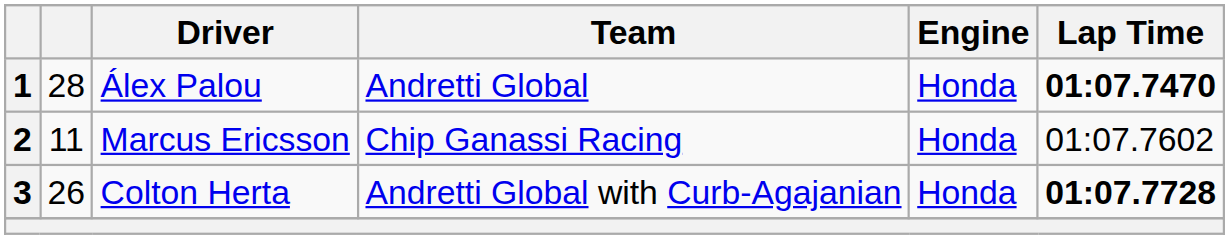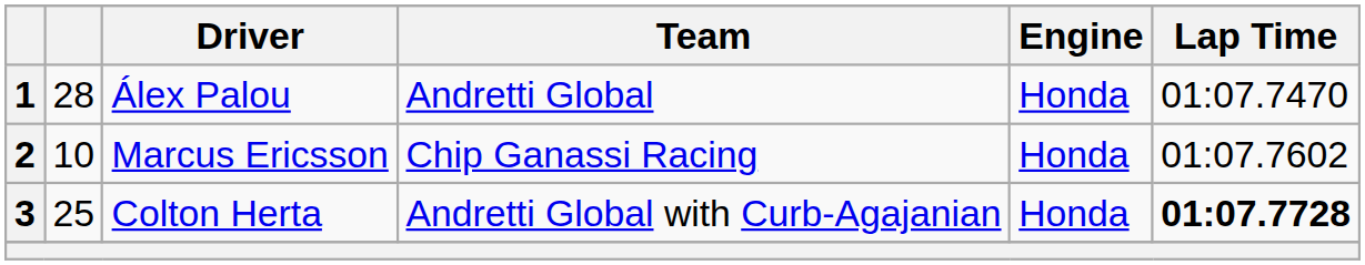1 | Lap Time: bold -> normal
2 | column 2: 11 -> 10
3 | column 2: 26 -> 25
